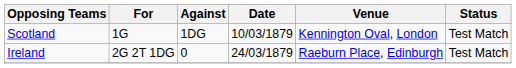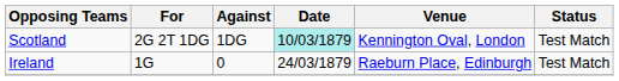Scotland | For: 1G -> 2G 2T 1DG
Scotland | Date: no background -> paleturquoise background
Ireland | For: 2G 2T 1DG -> 1G
